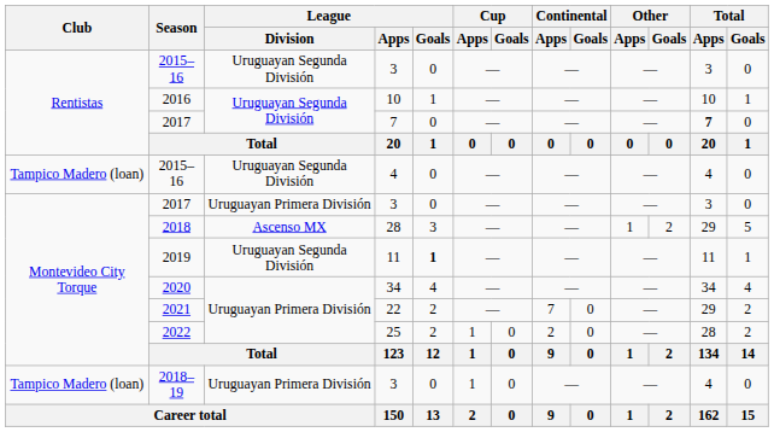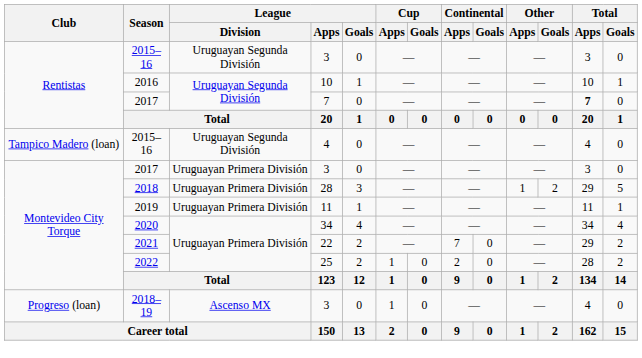2018 | League / Division: Ascenso MX -> Uruguayan Primera División
2019 | League / Division: Uruguayan Segunda División -> Uruguayan Primera División
2019 | League / Goals: bold -> normal
2018–19 | Club: Tampico Madero (loan) -> Progreso (loan)
2018–19 | League / Division: Uruguayan Primera División -> Ascenso MX
